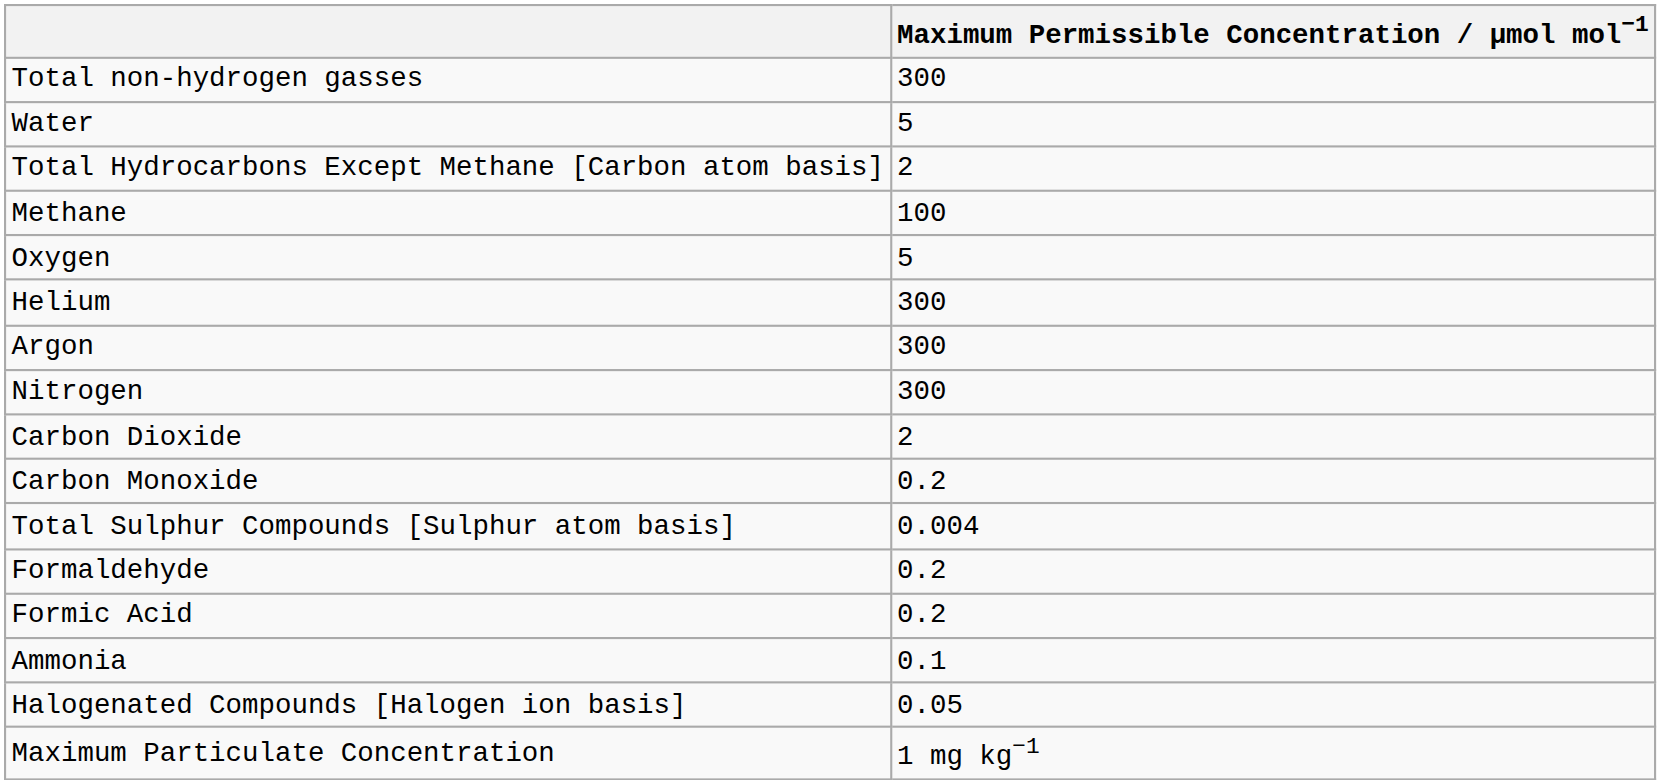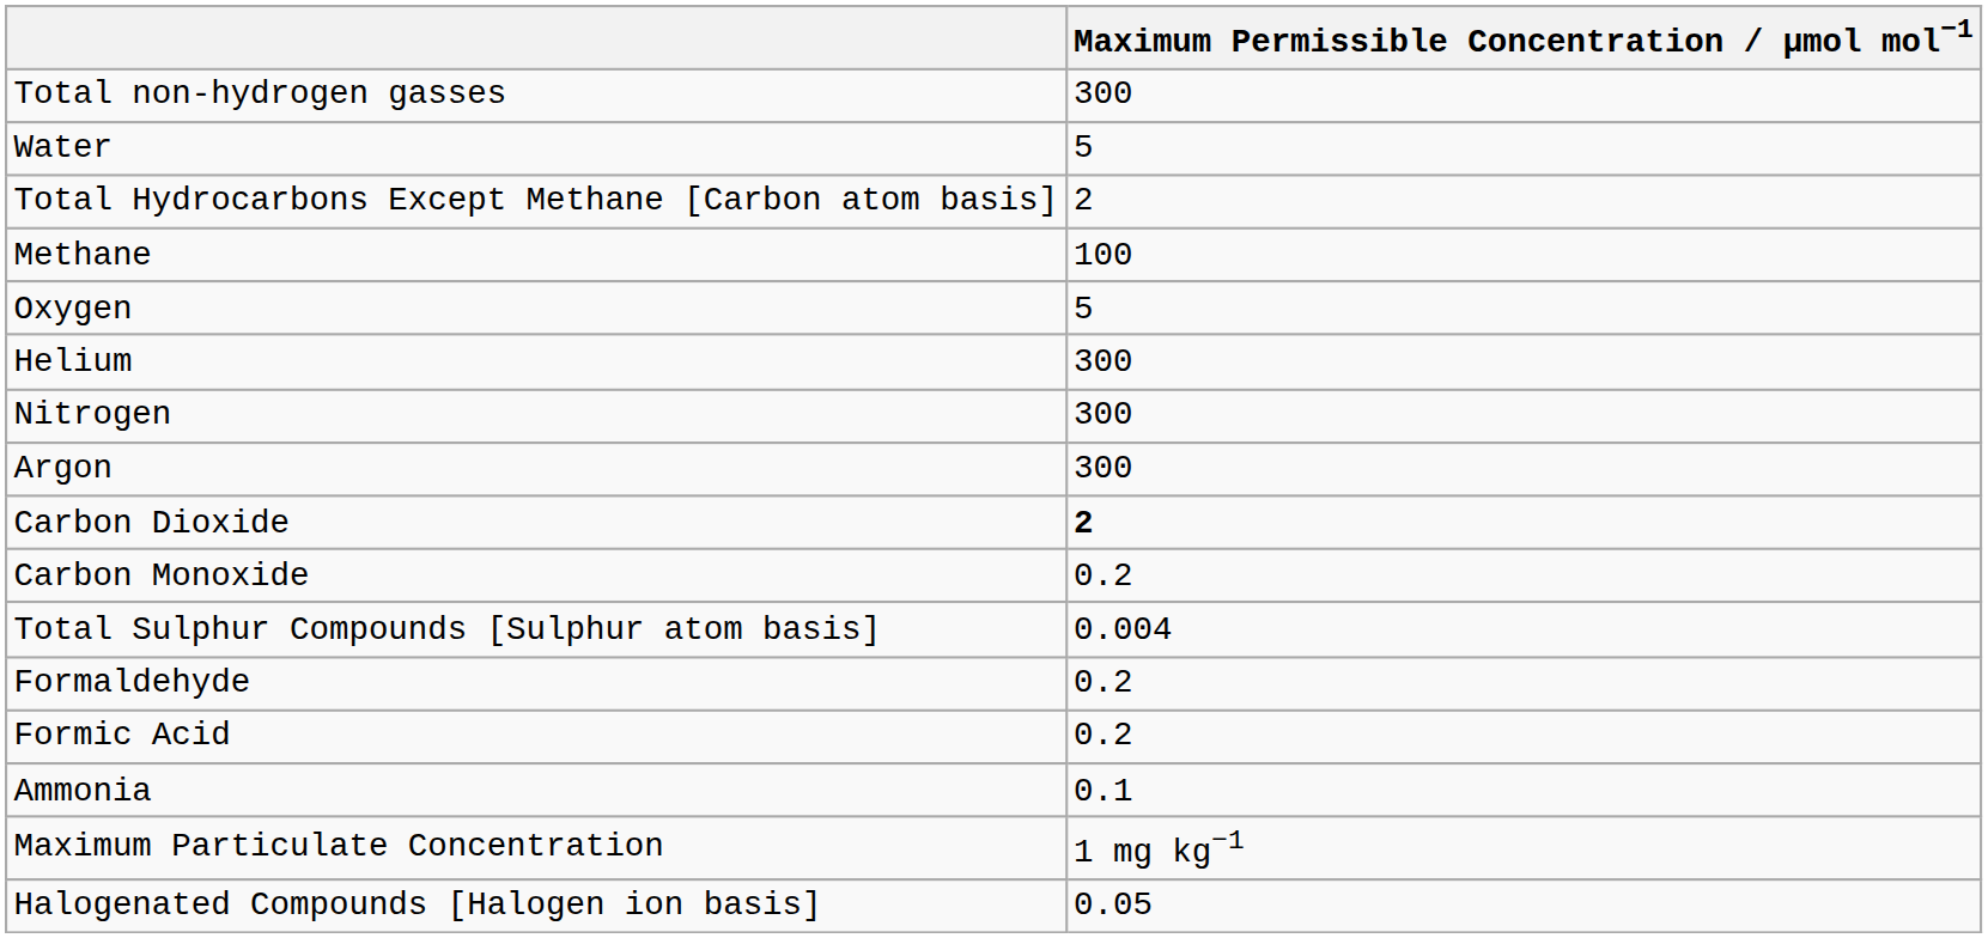rows swapped: Nitrogen <-> Argon
Carbon Dioxide | Maximum Permissible Concentration / μmol mol−1: normal -> bold
rows swapped: Halogenated Compounds [Halogen ion basis] <-> Maximum Particulate Concentration
